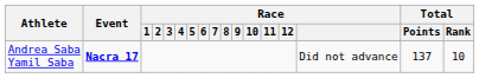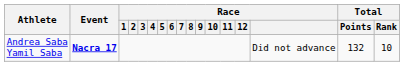Andrea Saba Yamil Saba | Total / Points: 137 -> 132
